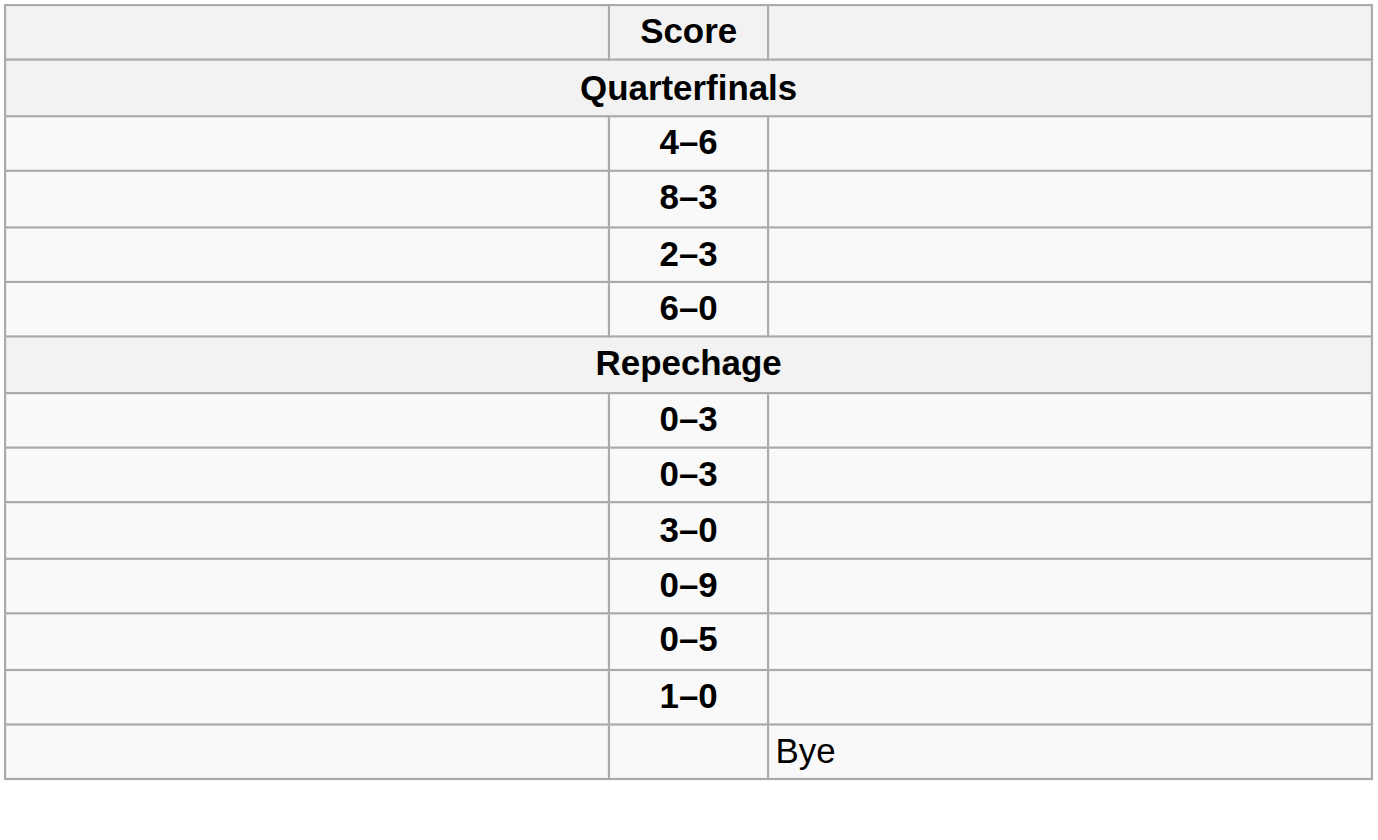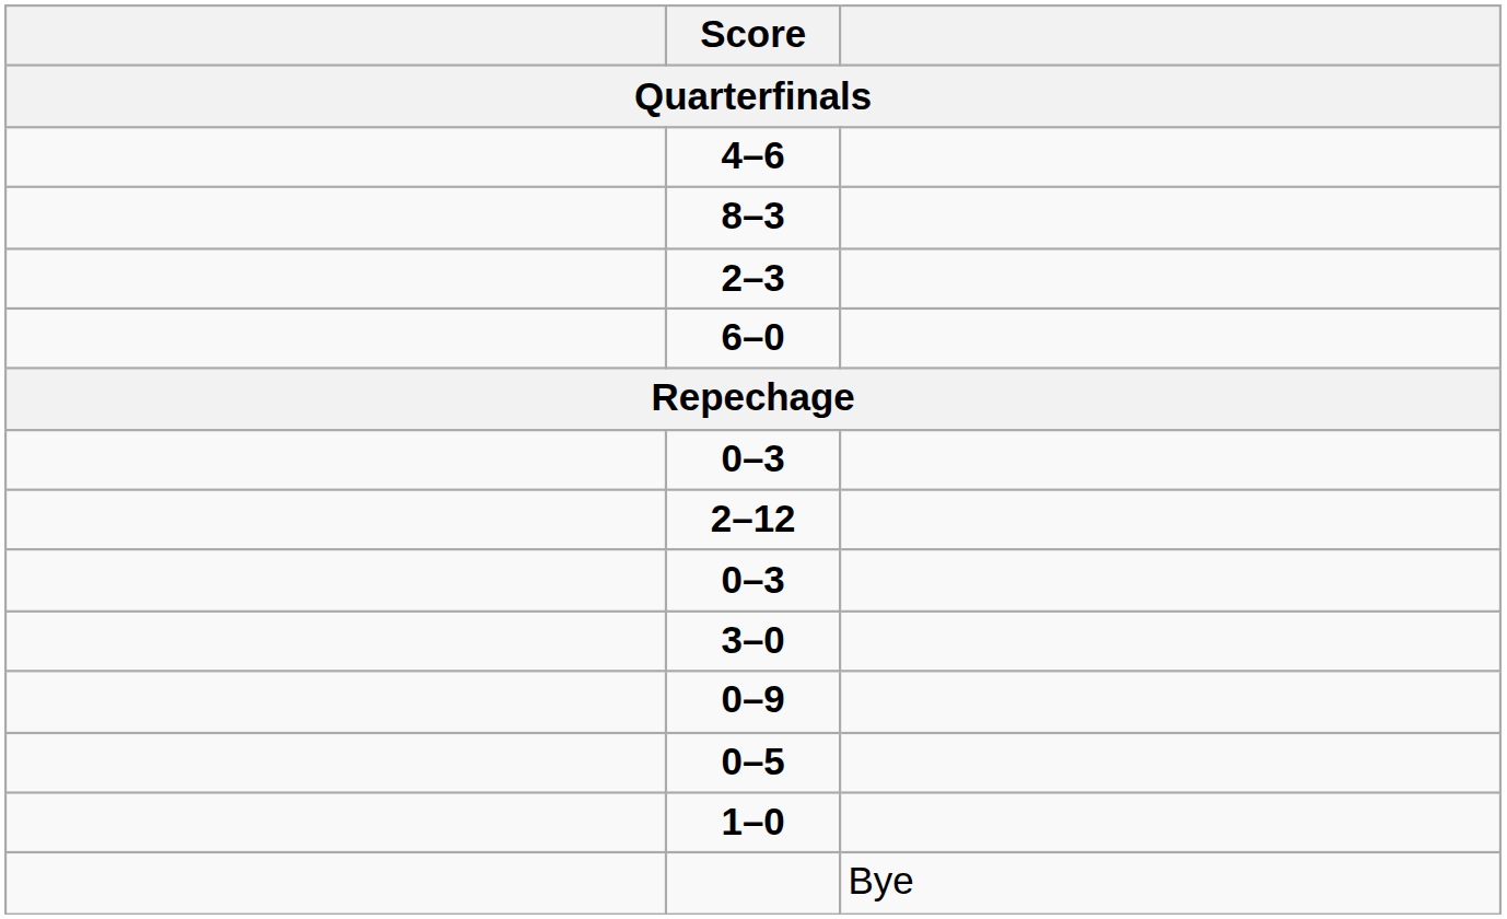+ row: 2–12
